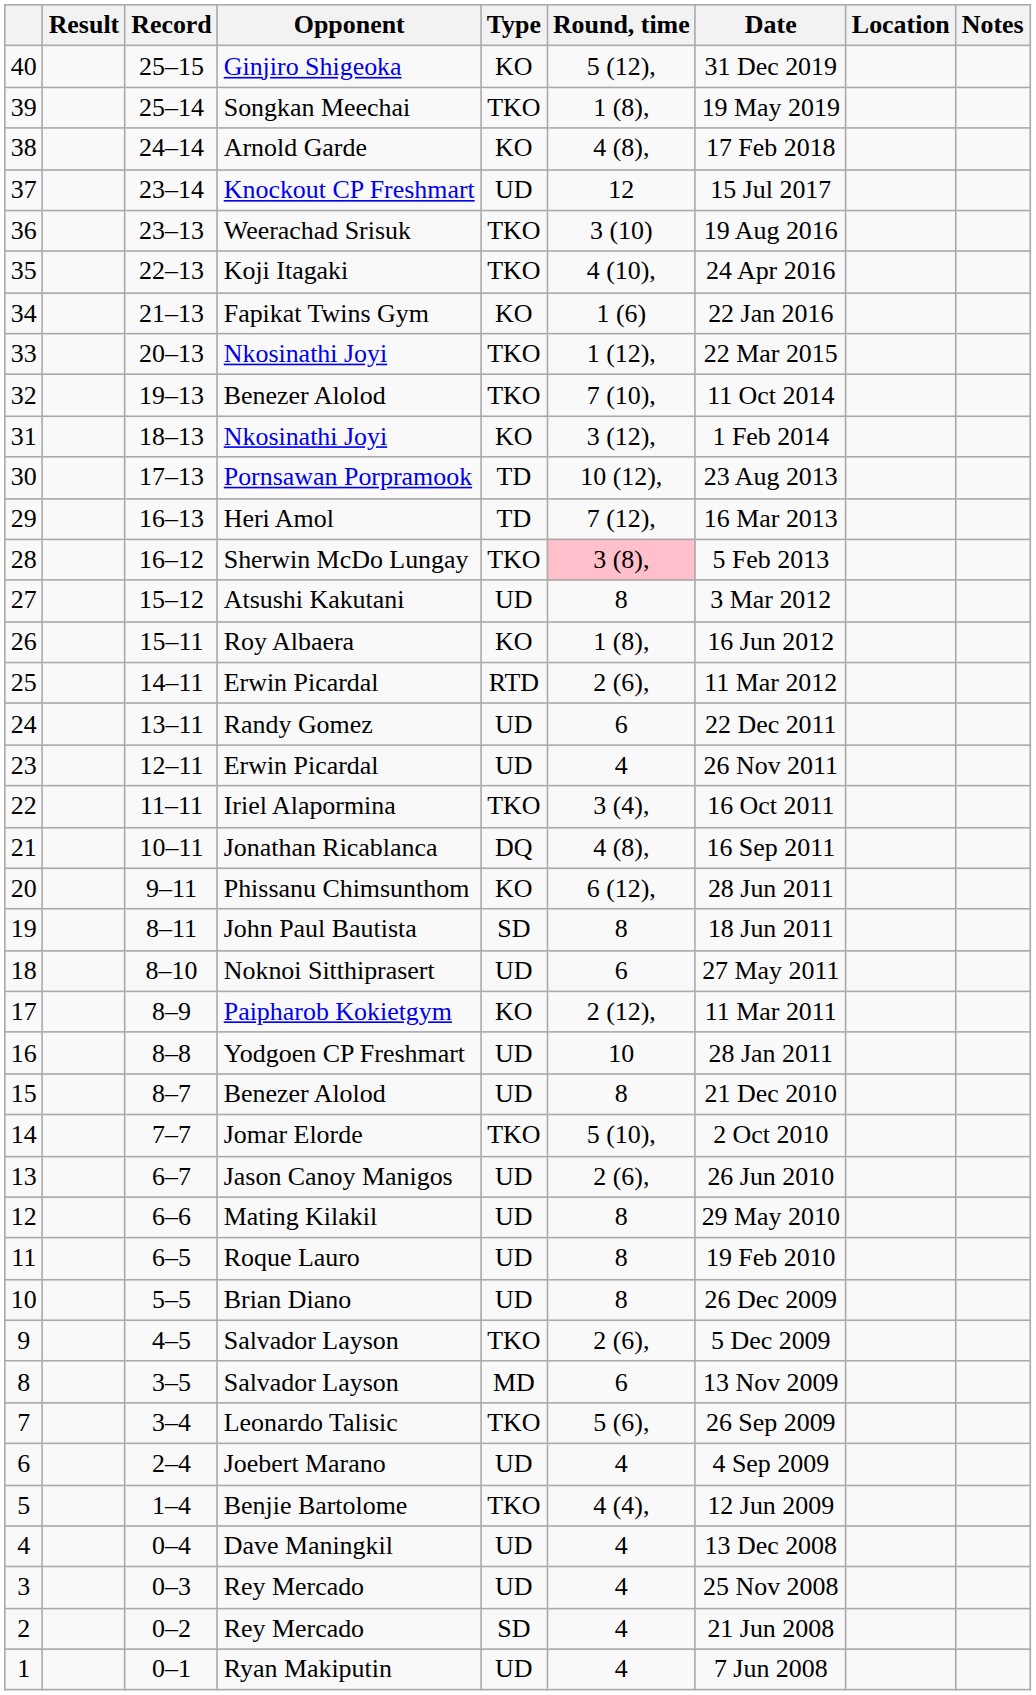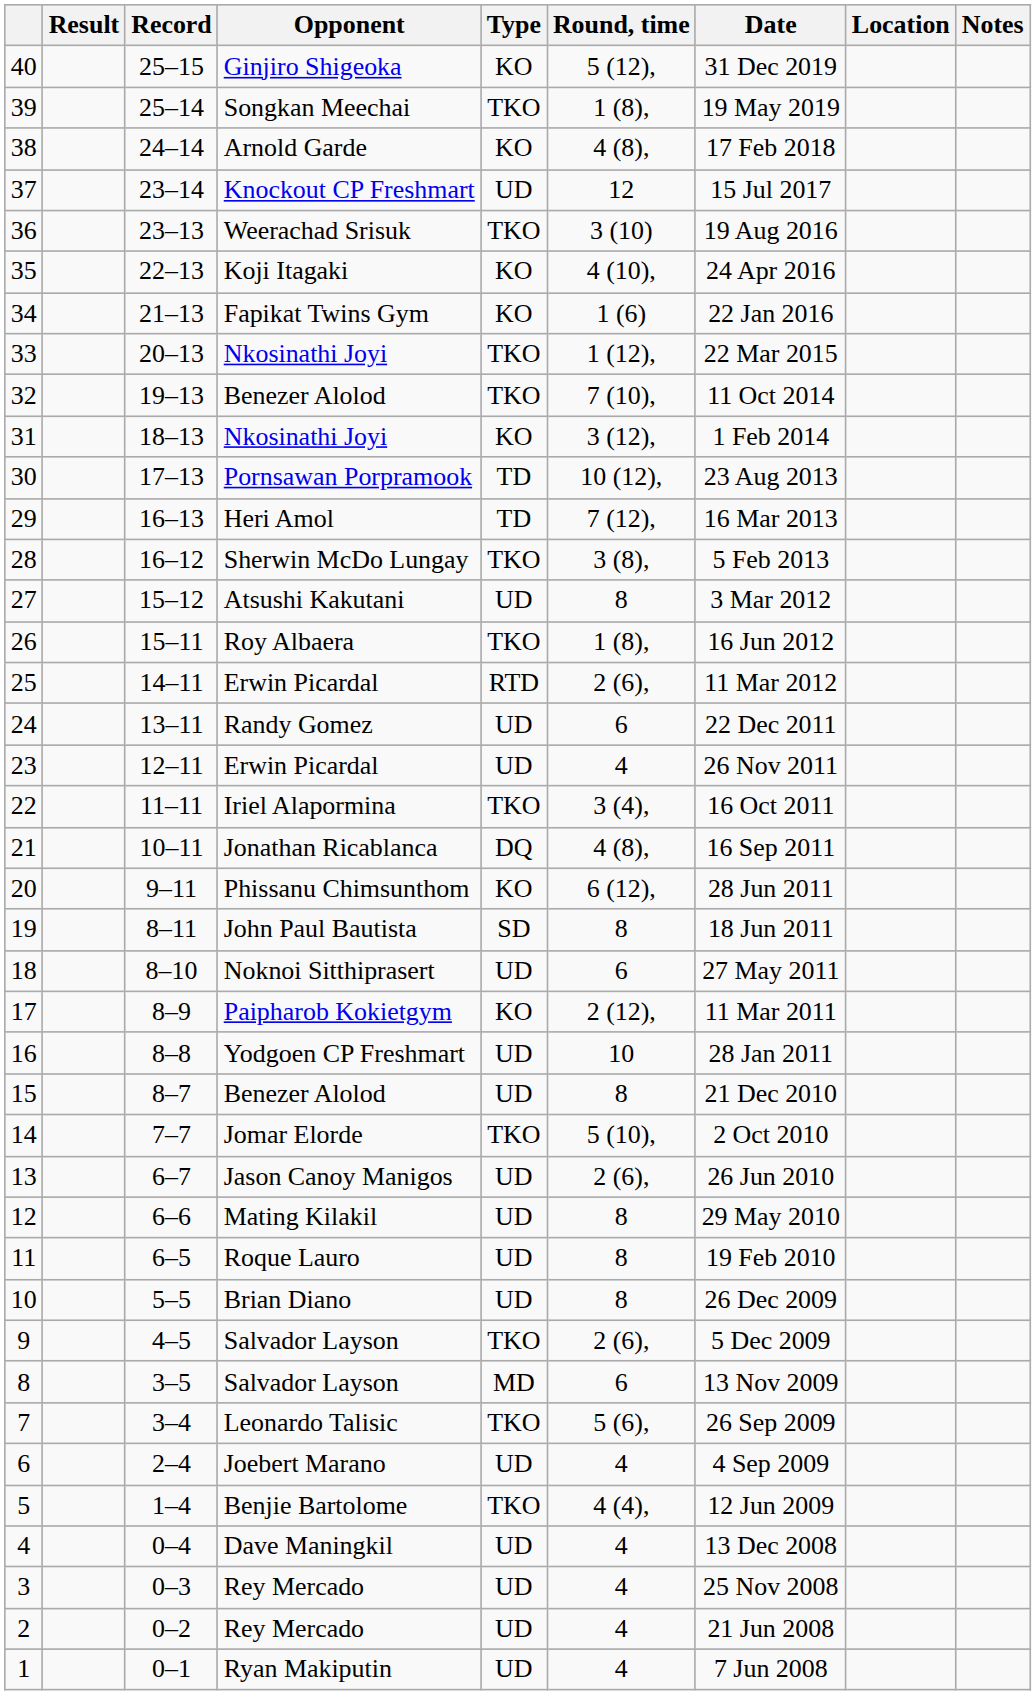35 | Type: TKO -> KO
28 | Round, time: pink background -> no background
26 | Type: KO -> TKO
2 | Type: SD -> UD
